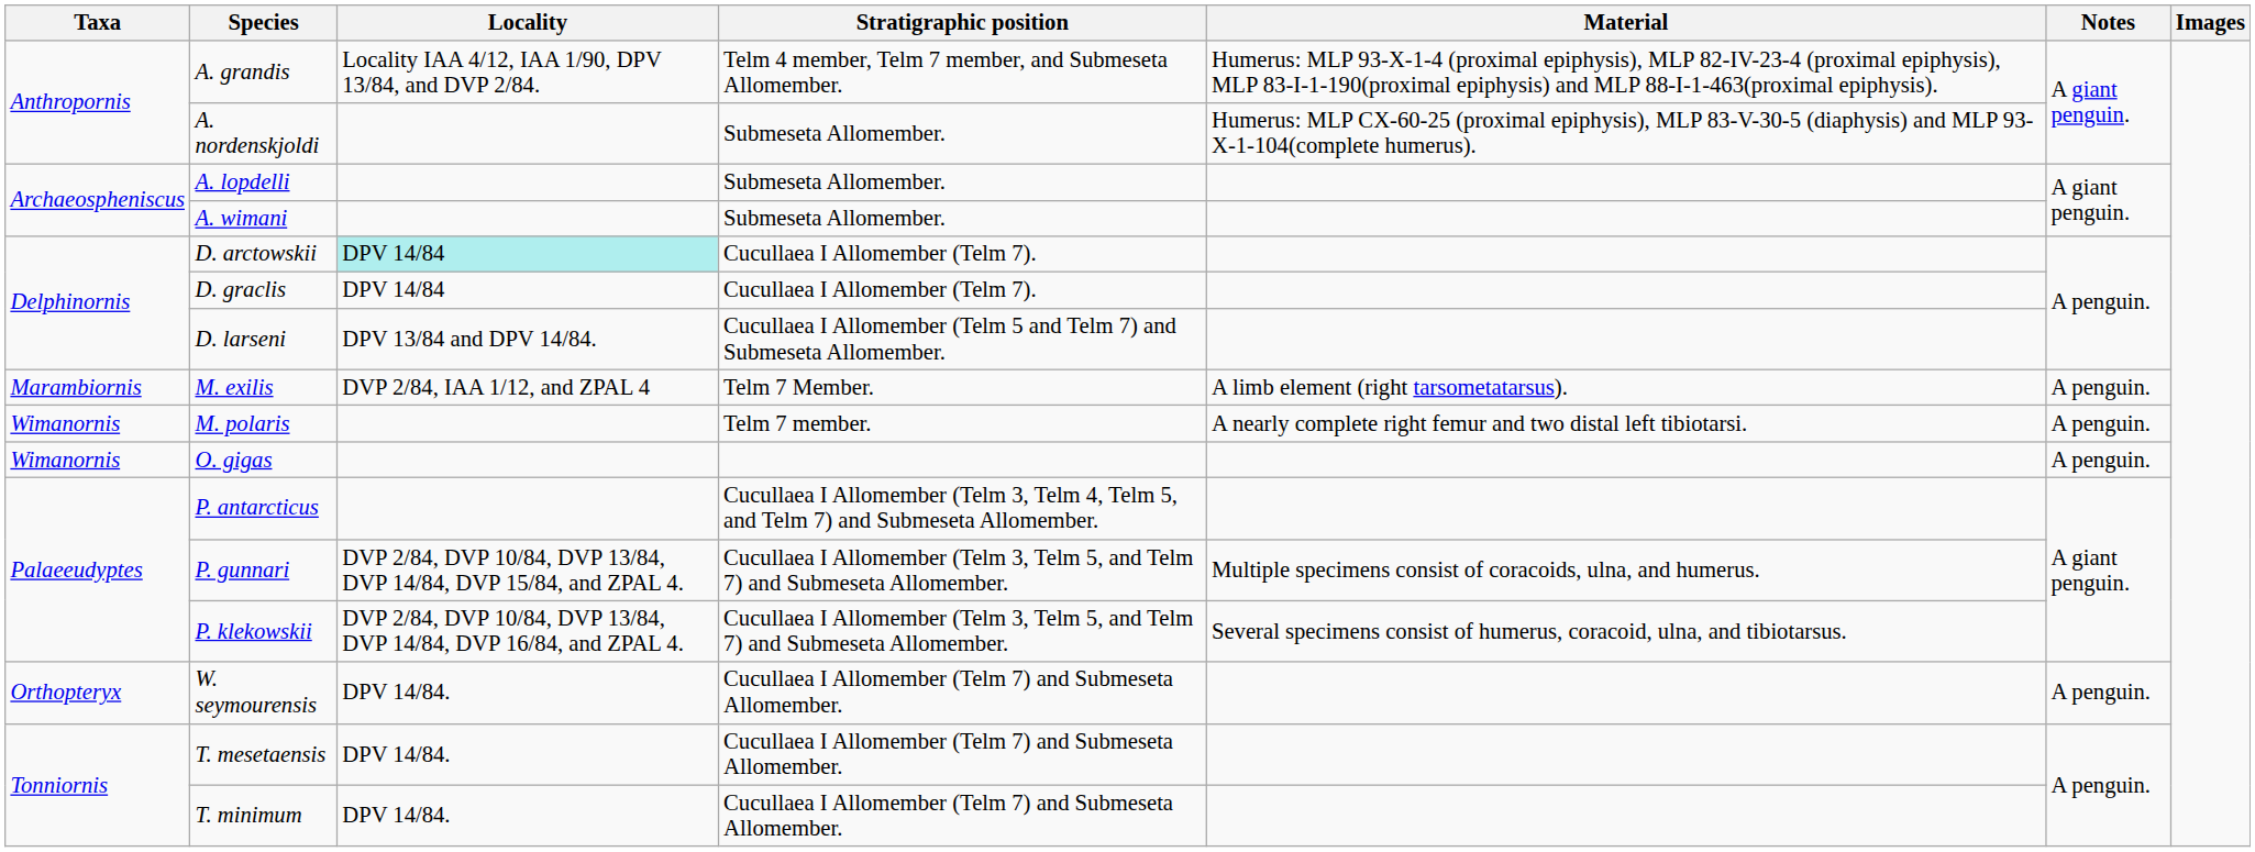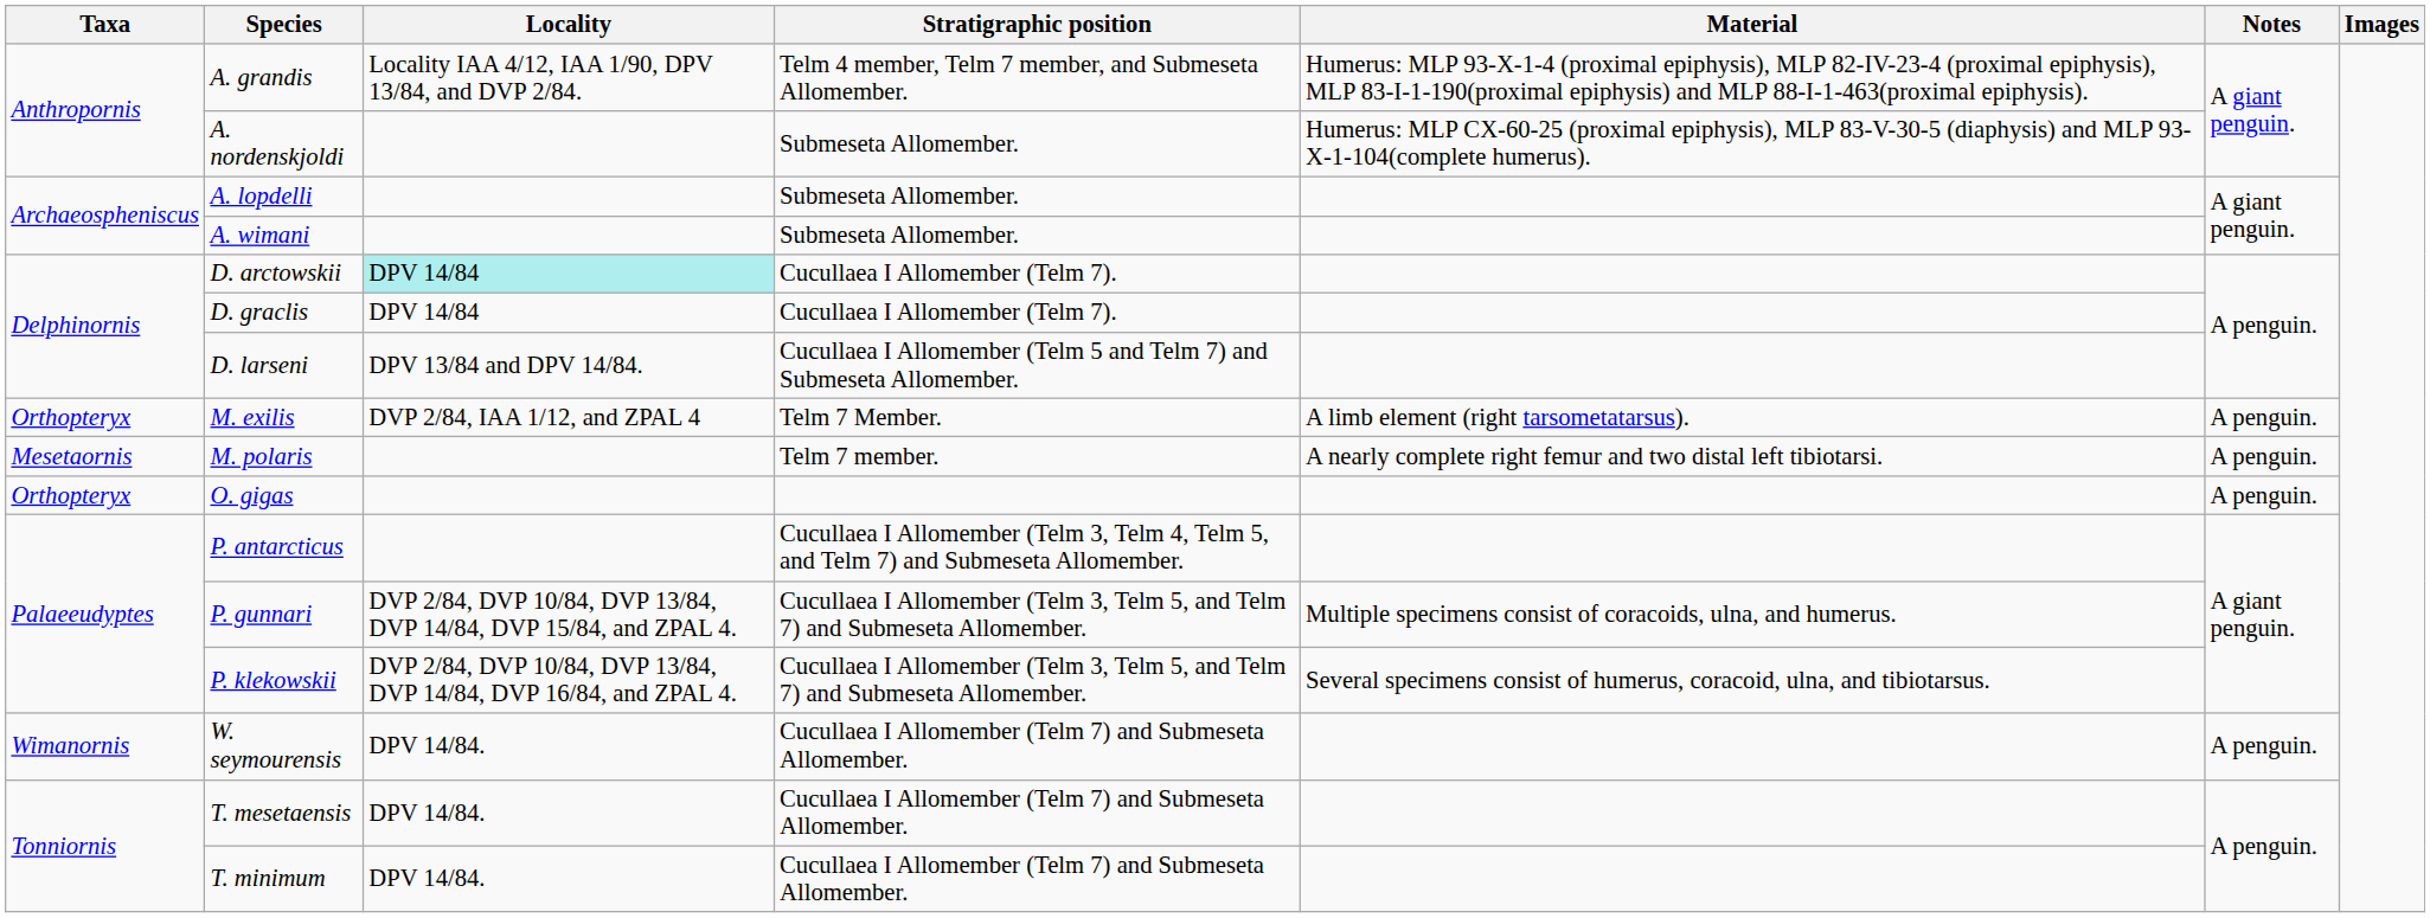M. exilis | Taxa: Marambiornis -> Orthopteryx
M. polaris | Taxa: Wimanornis -> Mesetaornis
O. gigas | Taxa: Wimanornis -> Orthopteryx
W. seymourensis | Taxa: Orthopteryx -> Wimanornis
